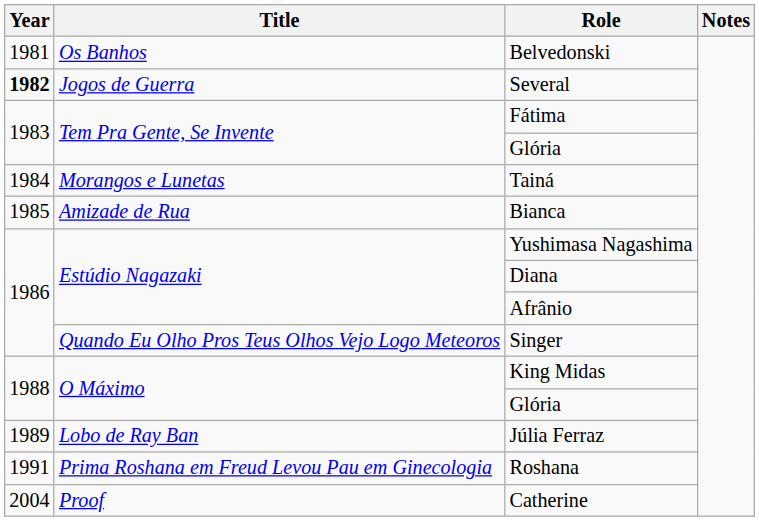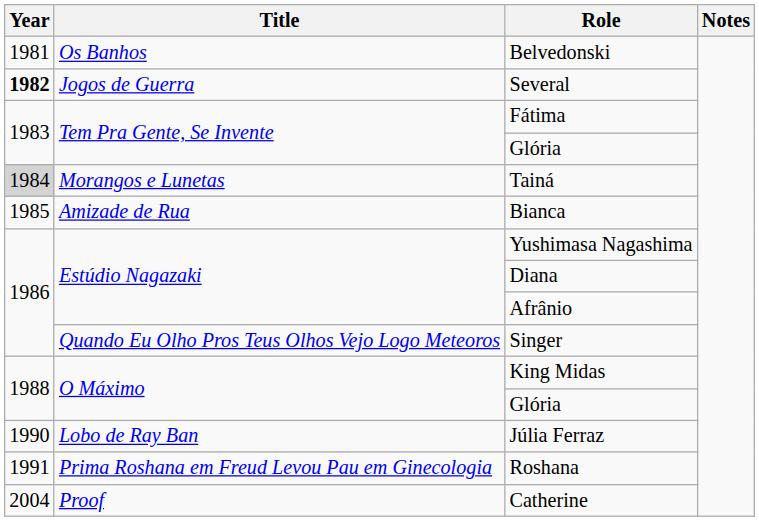Tainá | Year: no background -> lightgrey background
Júlia Ferraz | Year: 1989 -> 1990
